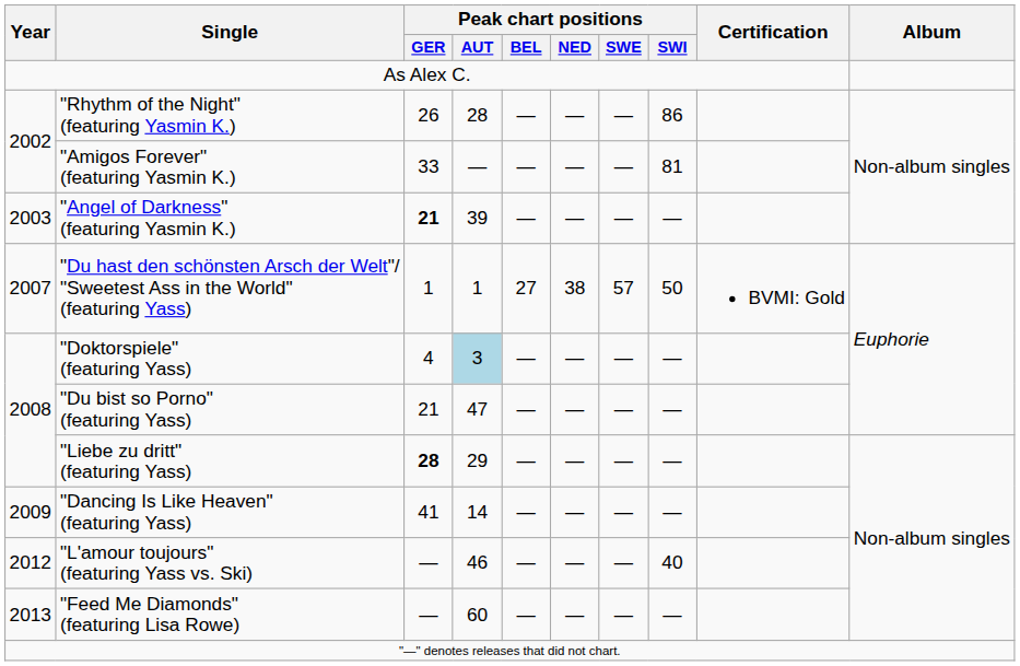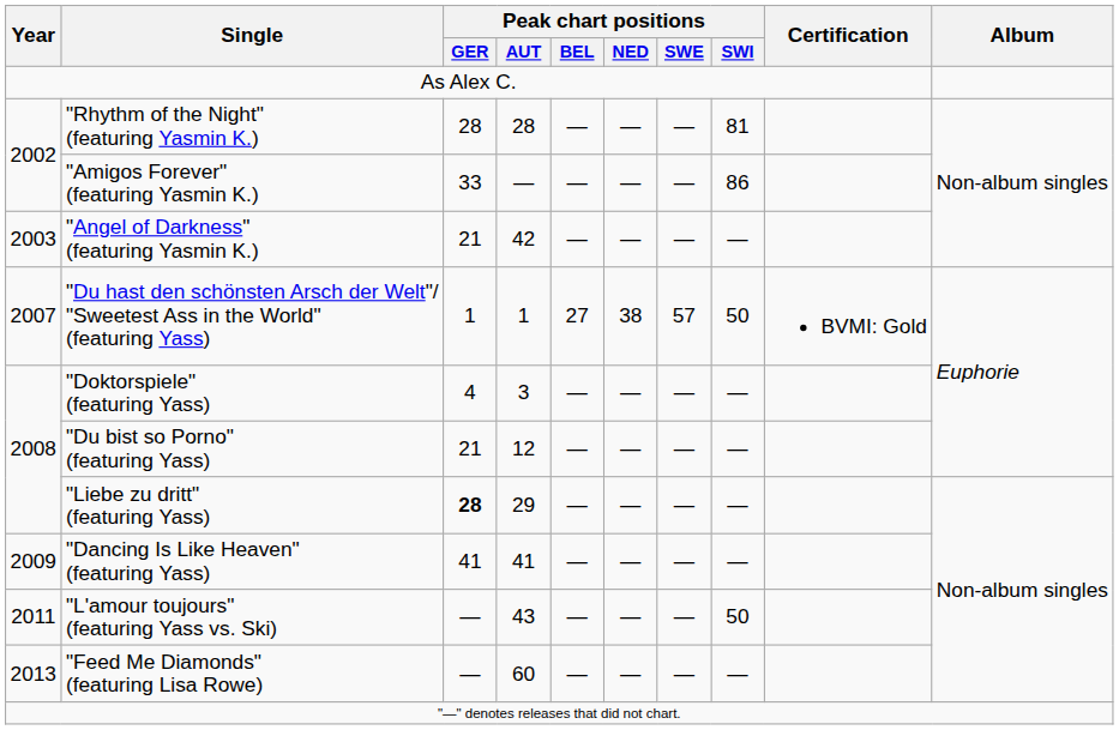"Rhythm of the Night" (featuring Yasmin K.) | Peak chart positions / GER: 26 -> 28
"Rhythm of the Night" (featuring Yasmin K.) | Peak chart positions / SWI: 86 -> 81
"Amigos Forever" (featuring Yasmin K.) | Peak chart positions / SWI: 81 -> 86
"Angel of Darkness" (featuring Yasmin K.) | Peak chart positions / GER: bold -> normal
"Angel of Darkness" (featuring Yasmin K.) | Peak chart positions / AUT: 39 -> 42
"Doktorspiele" (featuring Yass) | Peak chart positions / AUT: lightblue background -> no background
"Du bist so Porno" (featuring Yass) | Peak chart positions / AUT: 47 -> 12
"Dancing Is Like Heaven" (featuring Yass) | Peak chart positions / AUT: 14 -> 41
"L'amour toujours" (featuring Yass vs. Ski) | Year: 2012 -> 2011
"L'amour toujours" (featuring Yass vs. Ski) | Peak chart positions / AUT: 46 -> 43
"L'amour toujours" (featuring Yass vs. Ski) | Peak chart positions / SWI: 40 -> 50
